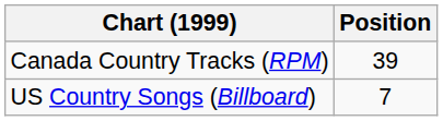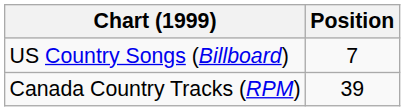rows swapped: Canada Country Tracks (RPM) <-> US Country Songs (Billboard)
